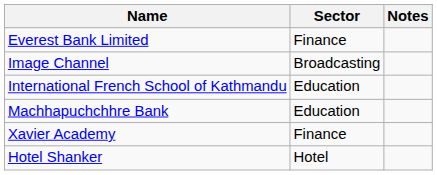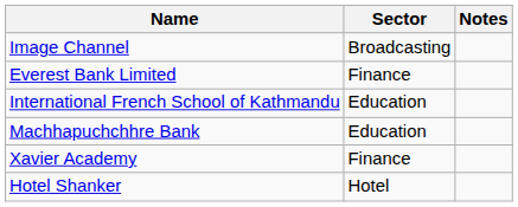rows swapped: Everest Bank Limited <-> Image Channel
